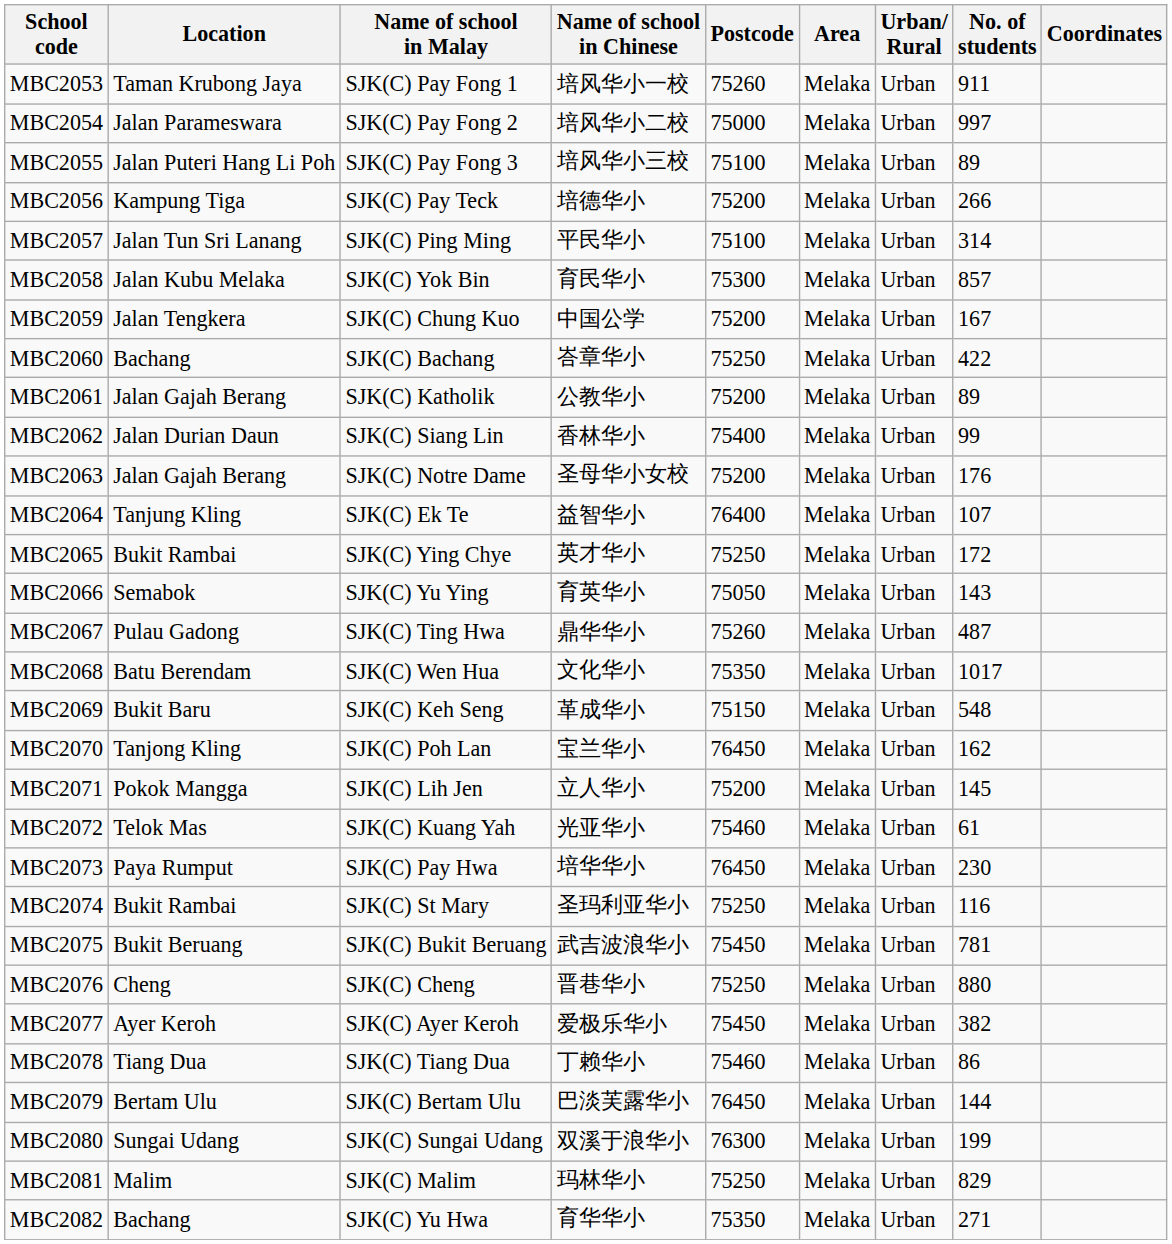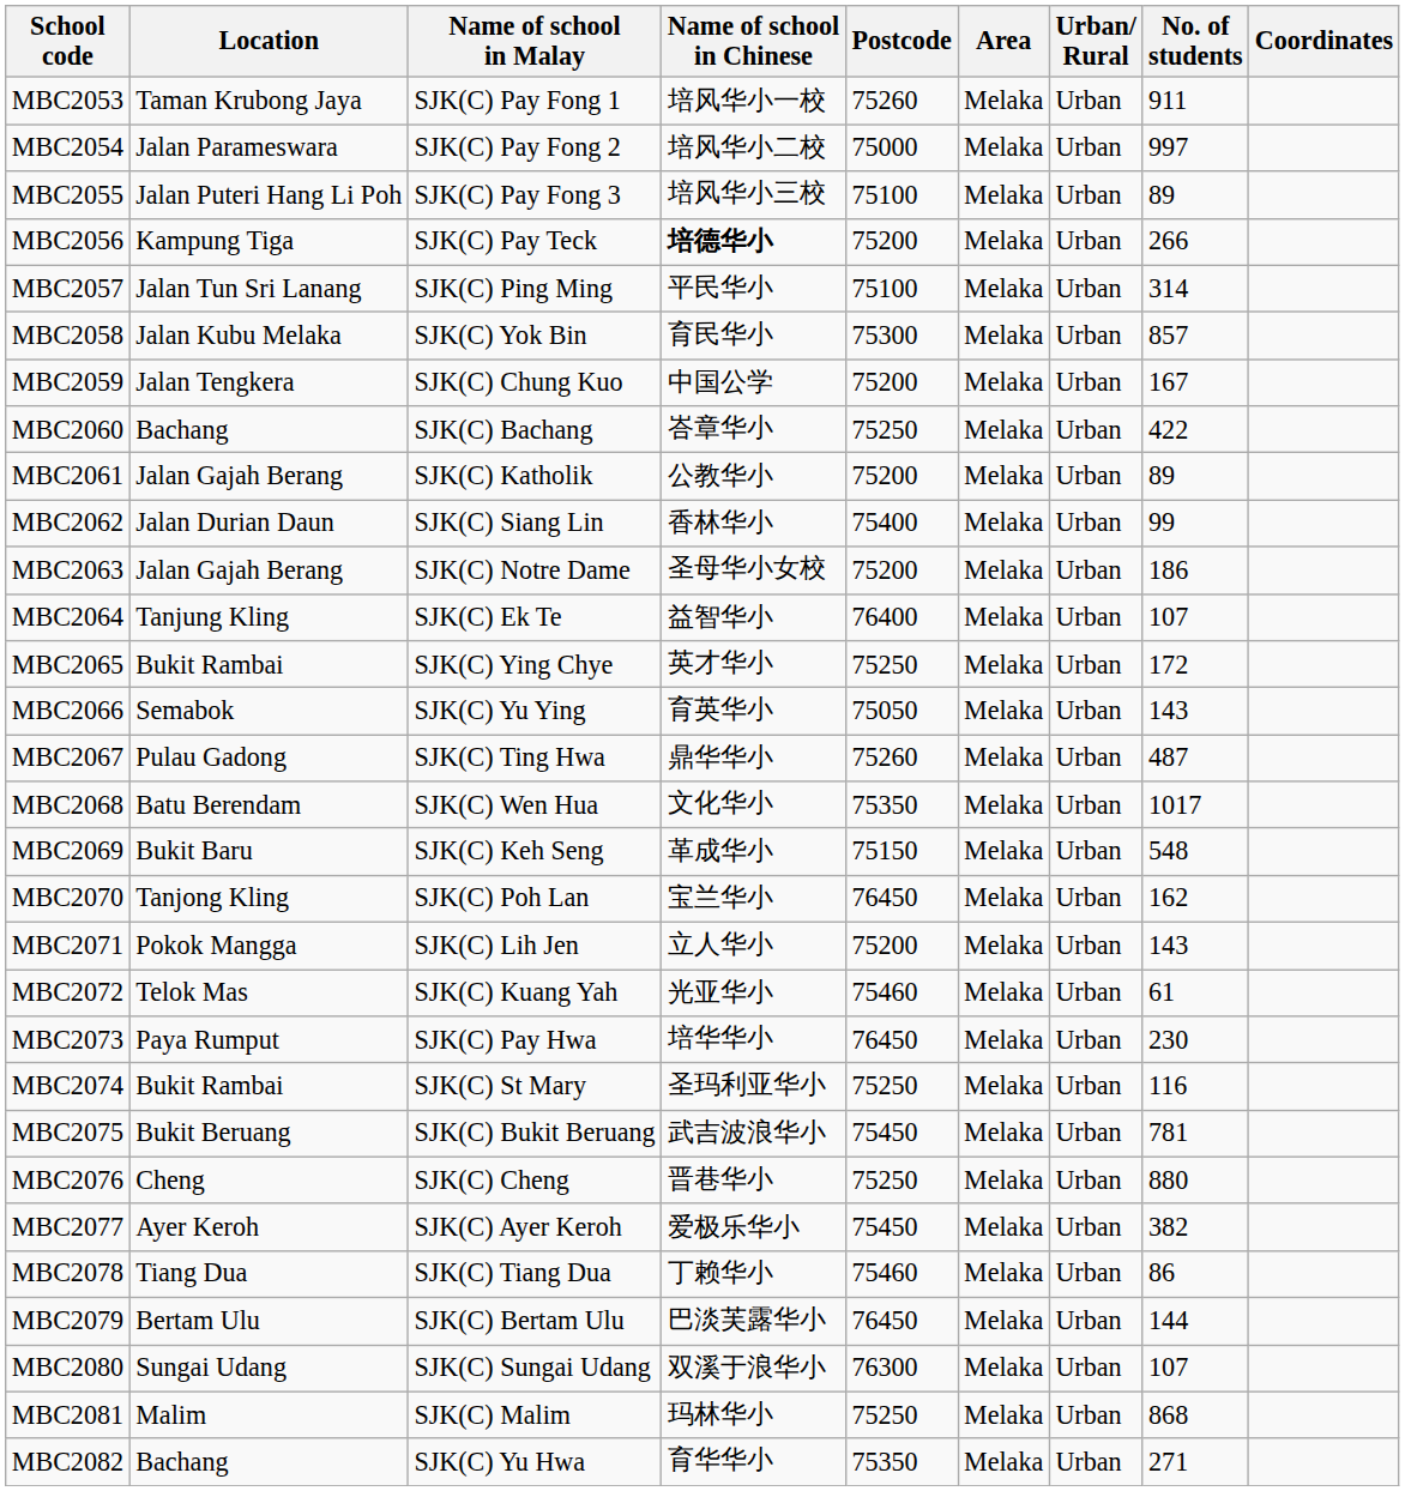MBC2056 | Name of school in Chinese: normal -> bold
MBC2063 | No. of students: 176 -> 186
MBC2071 | No. of students: 145 -> 143
MBC2080 | No. of students: 199 -> 107
MBC2081 | No. of students: 829 -> 868
